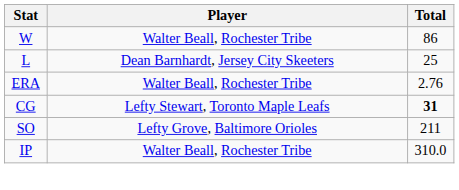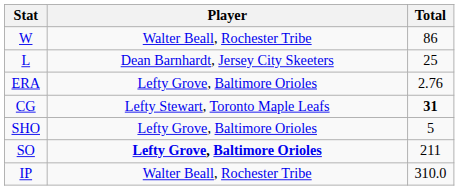ERA | Player: Walter Beall, Rochester Tribe -> Lefty Grove, Baltimore Orioles
+ row: SHO | Lefty Grove, Baltimore Orioles | 5
SO | Player: normal -> bold
